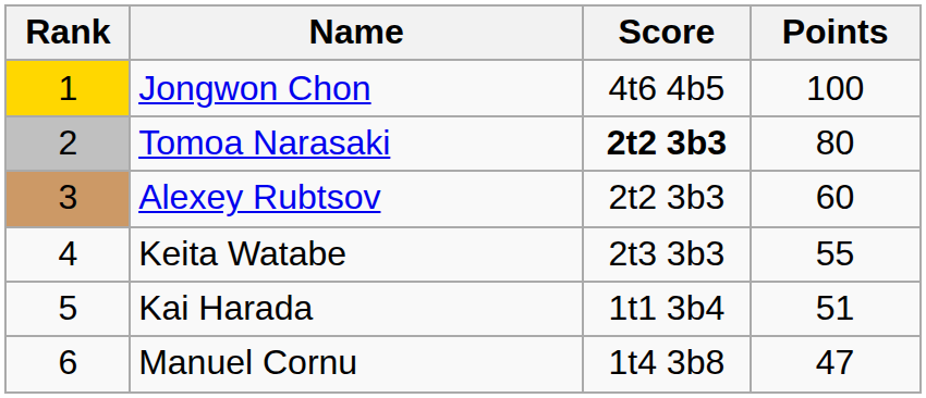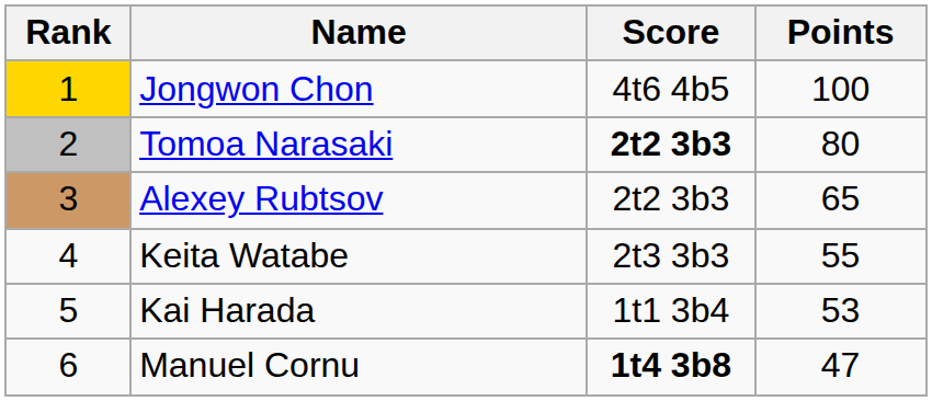Alexey Rubtsov | Points: 60 -> 65
Kai Harada | Points: 51 -> 53
Manuel Cornu | Score: normal -> bold
